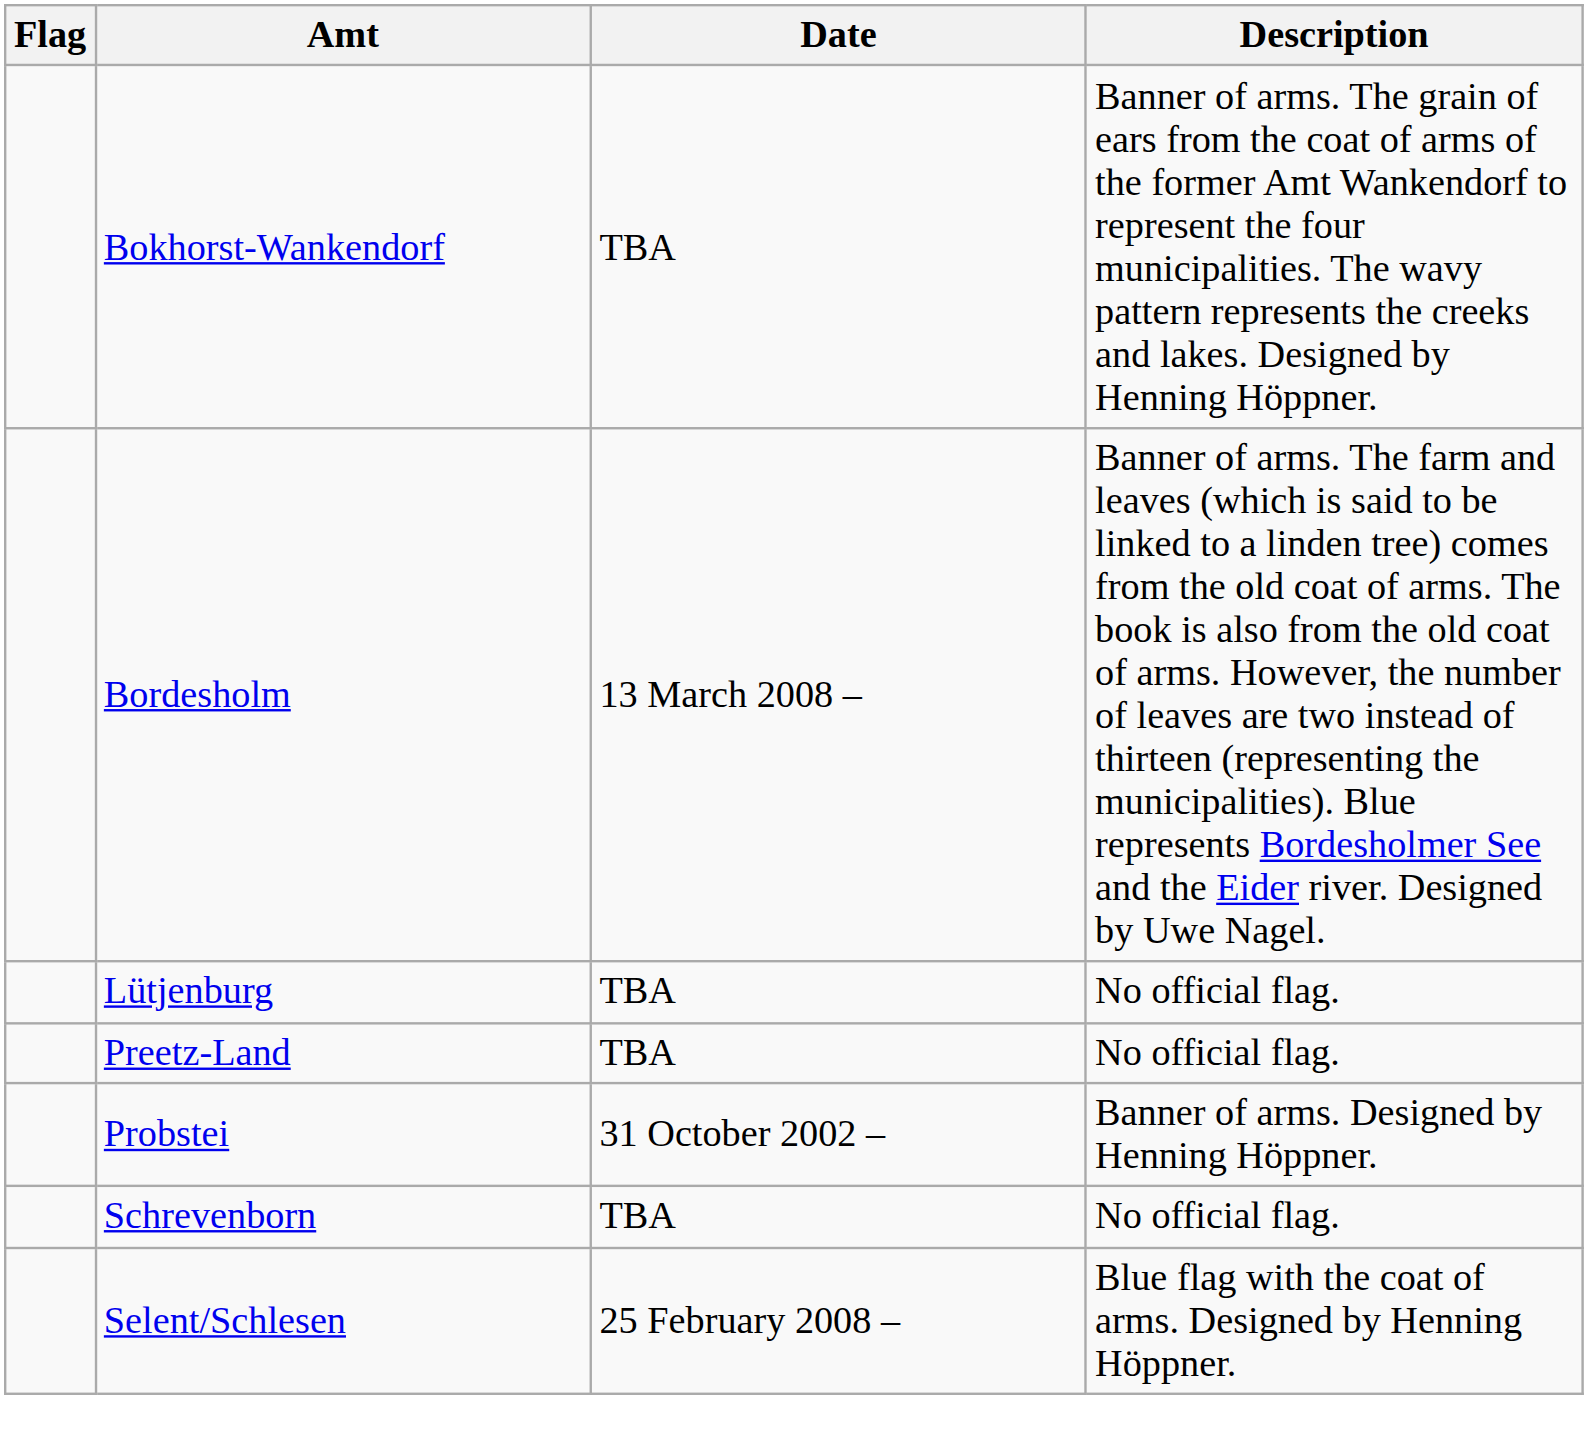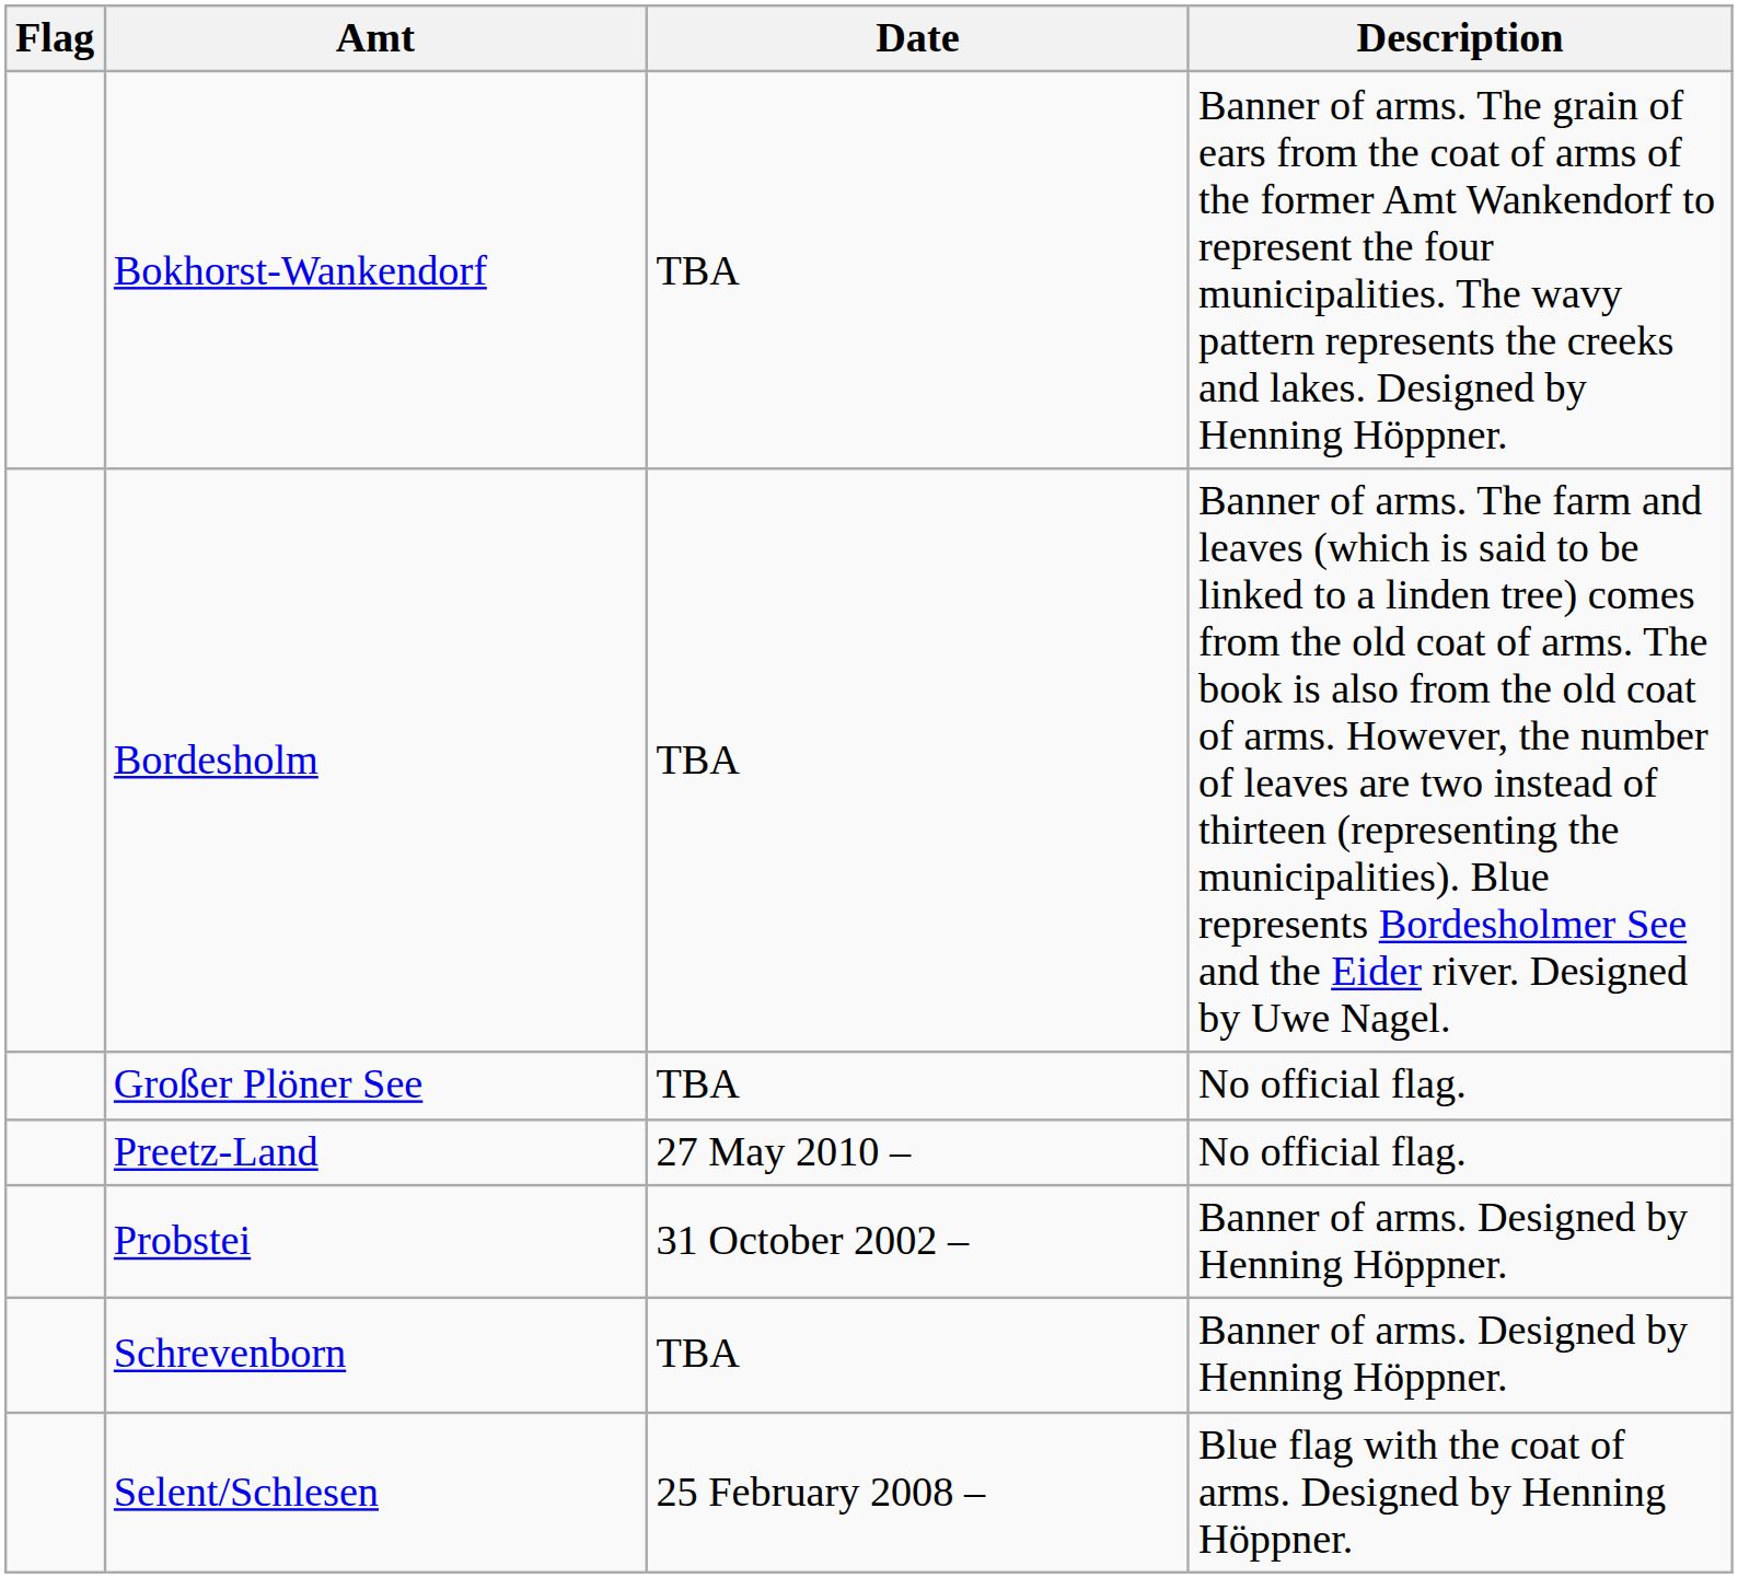Bordesholm | Date: 13 March 2008 – -> TBA
+ row: Großer Plöner See | TBA | No official flag.
- row: Lütjenburg | TBA | No official flag.
Preetz-Land | Date: TBA -> 27 May 2010 –
Schrevenborn | Description: No official flag. -> Banner of arms. Designed by Henning Höppner.
